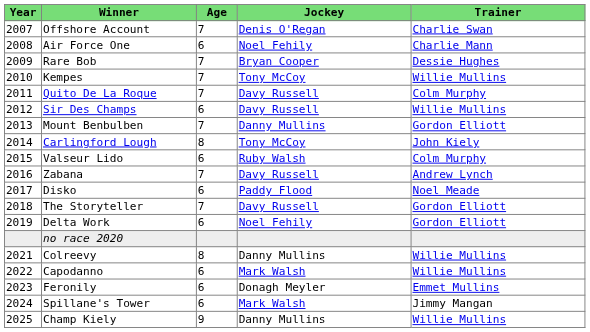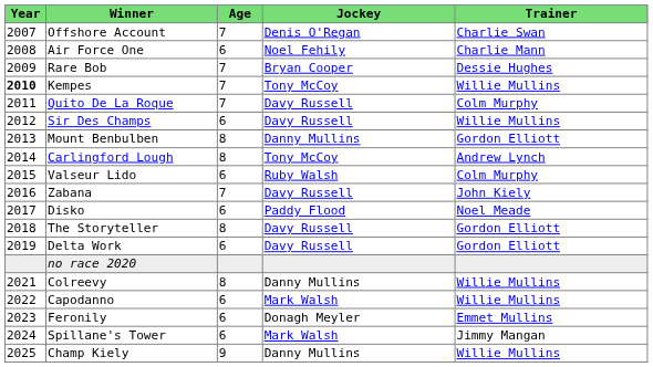Kempes | Year: normal -> bold
Mount Benbulben | Age: 7 -> 8
Carlingford Lough | Trainer: John Kiely -> Andrew Lynch
Zabana | Trainer: Andrew Lynch -> John Kiely
The Storyteller | Age: 7 -> 8
Delta Work | Jockey: Noel Fehily -> Davy Russell
